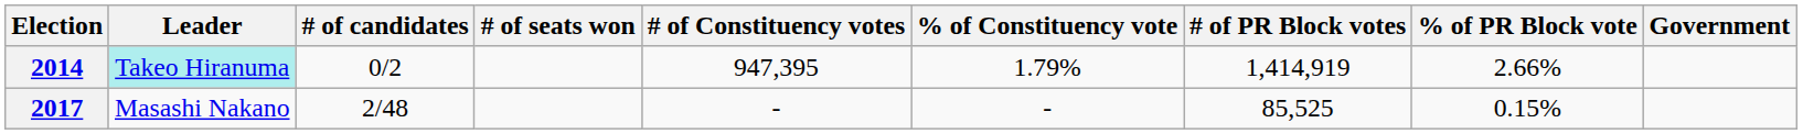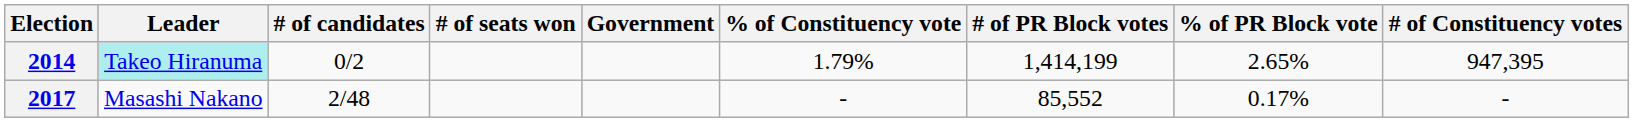columns swapped: # of Constituency votes <-> Government
2014 | # of PR Block votes: 1,414,919 -> 1,414,199
2014 | % of PR Block vote: 2.66% -> 2.65%
2017 | # of PR Block votes: 85,525 -> 85,552
2017 | % of PR Block vote: 0.15% -> 0.17%
